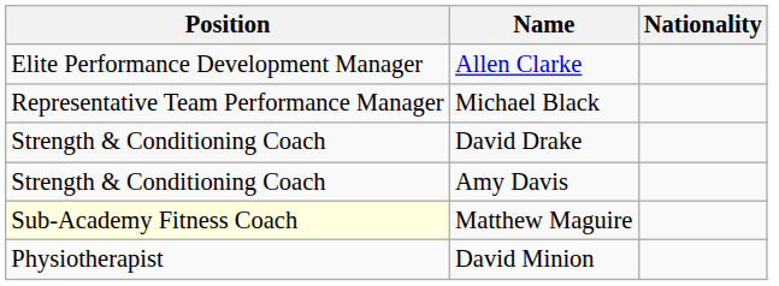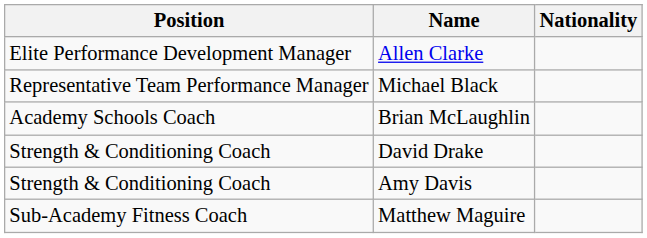+ row: Academy Schools Coach | Brian McLaughlin
Matthew Maguire | Position: lightyellow background -> no background
- row: Physiotherapist | David Minion
